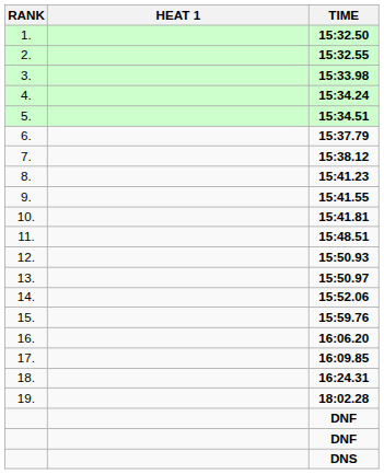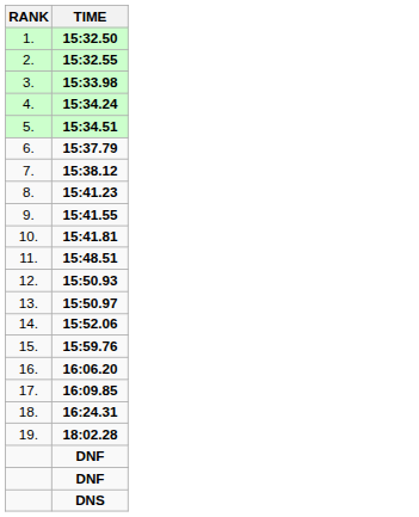- column: HEAT 1
